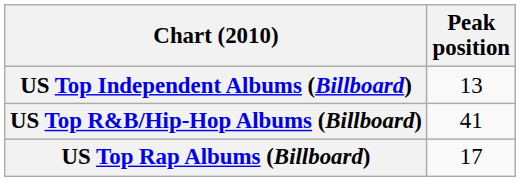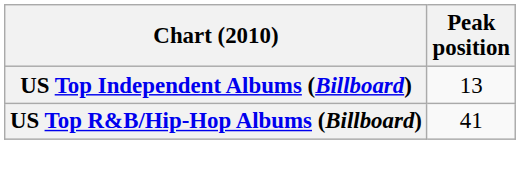- row: US Top Rap Albums (Billboard) | 17
